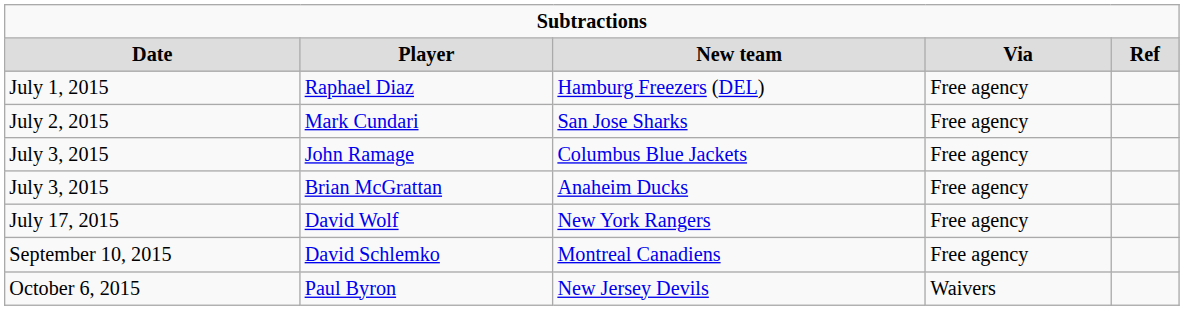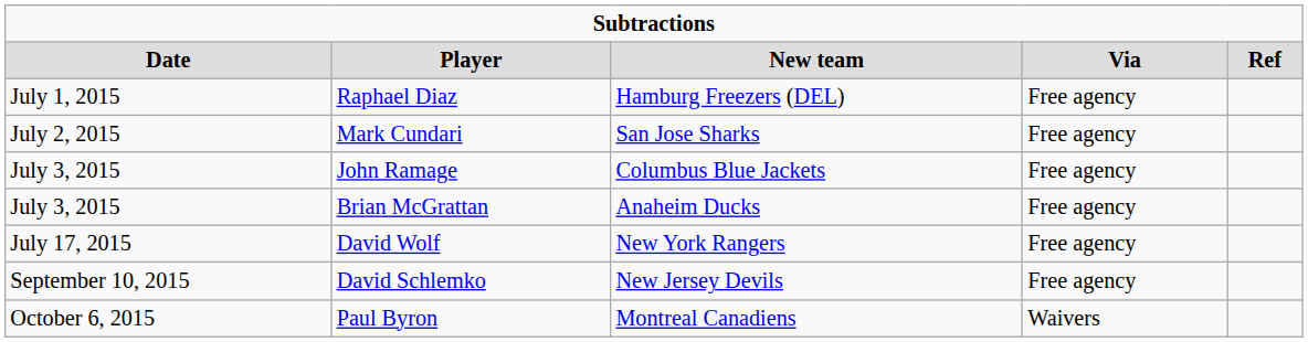David Schlemko | column 3: Montreal Canadiens -> New Jersey Devils
Paul Byron | column 3: New Jersey Devils -> Montreal Canadiens
